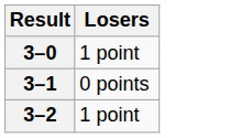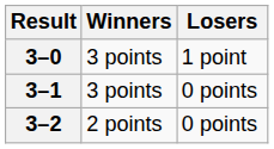+ column: Winners | 3 points | 3 points | 2 points
3–2 | Losers: 1 point -> 0 points
